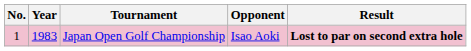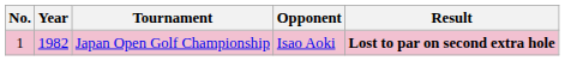Japan Open Golf Championship | Year: 1983 -> 1982
